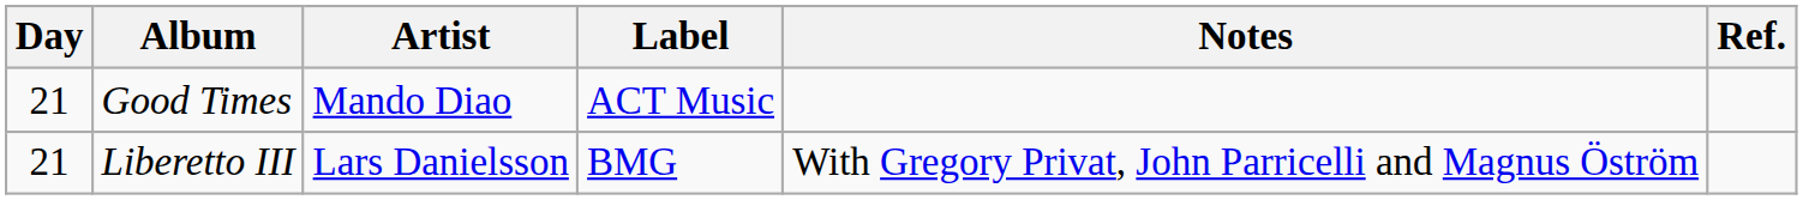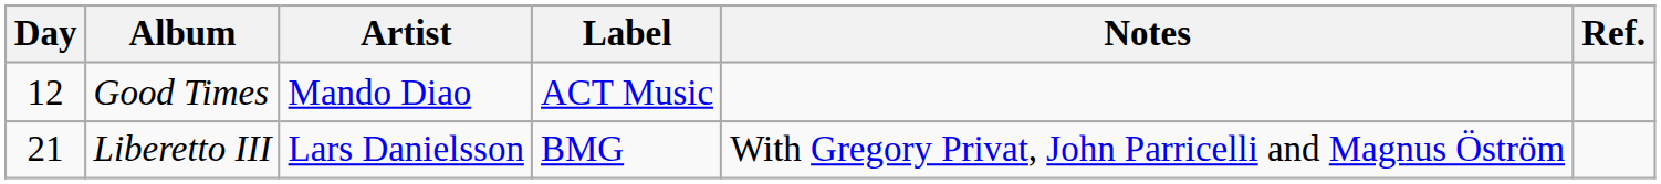Good Times | Day: 21 -> 12
